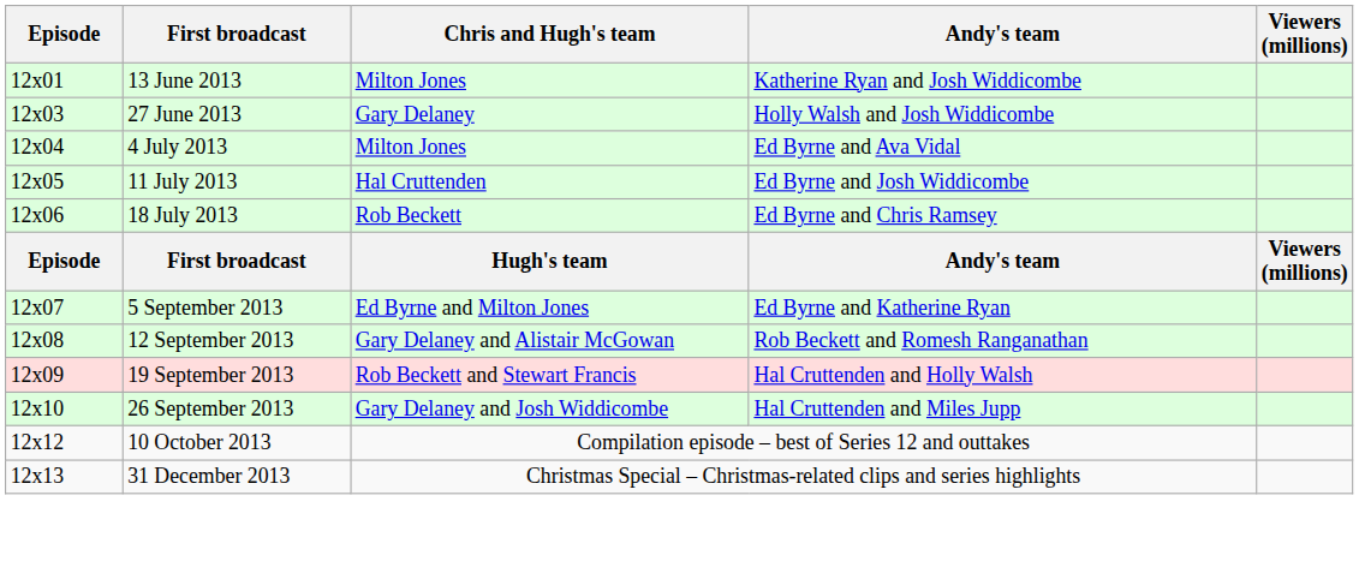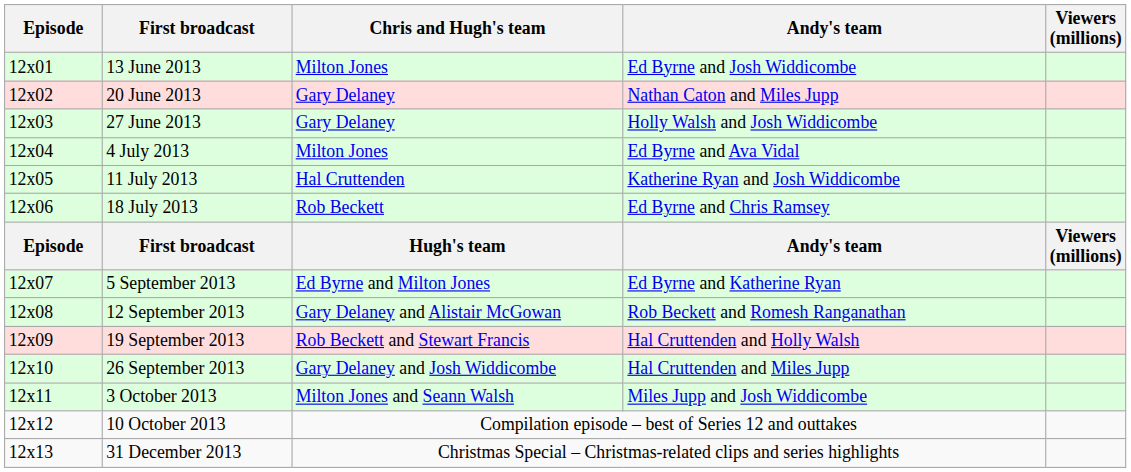13 June 2013 | Andy's team: Katherine Ryan and Josh Widdicombe -> Ed Byrne and Josh Widdicombe
+ row: 12x02 | 20 June 2013 | Gary Delaney | Nathan Caton and Miles Jupp
11 July 2013 | Andy's team: Ed Byrne and Josh Widdicombe -> Katherine Ryan and Josh Widdicombe
+ row: 12x11 | 3 October 2013 | Milton Jones and Seann Walsh | Miles Jupp and Josh Widdicombe
